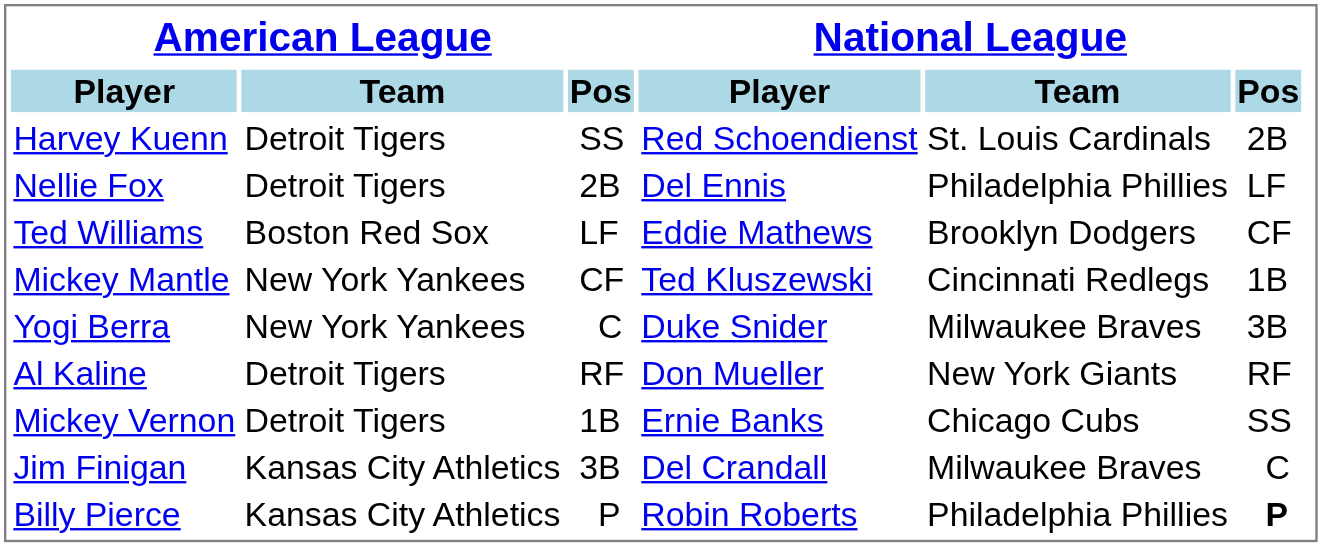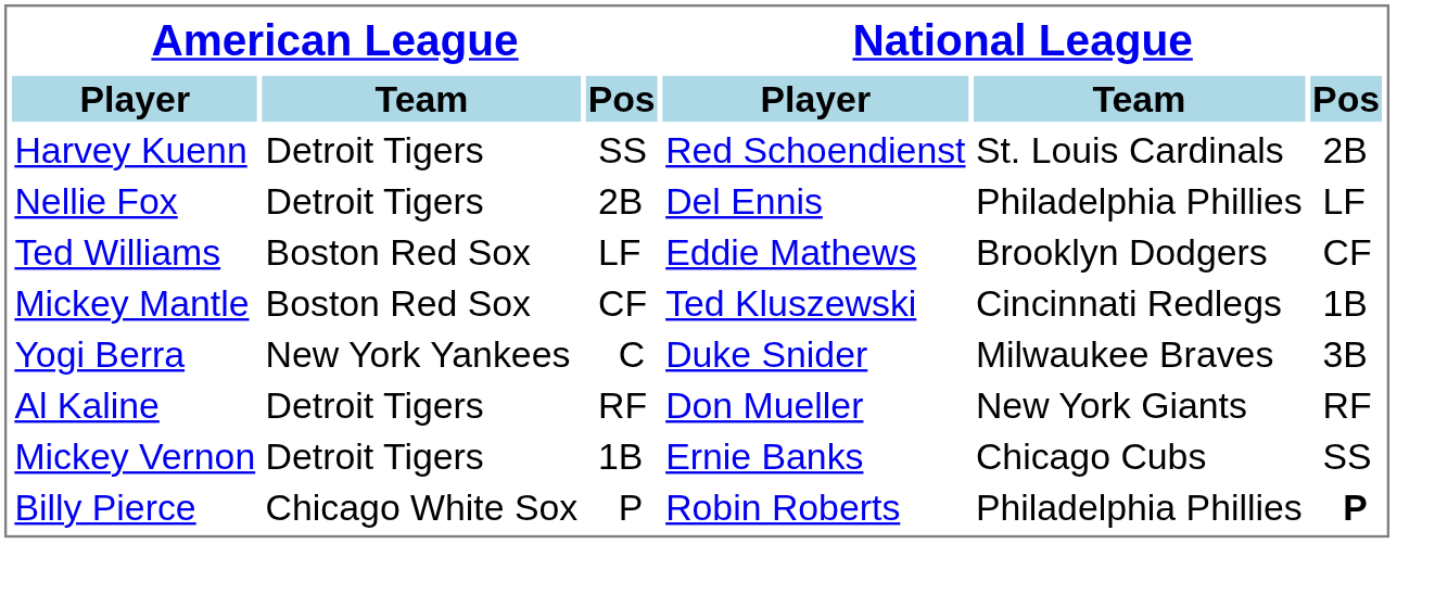Mickey Mantle | American League / Team: New York Yankees -> Boston Red Sox
- row: Jim Finigan | Kansas City Athletics | 3B | Del Crandall | Milwaukee Braves | C
Billy Pierce | American League / Team: Kansas City Athletics -> Chicago White Sox
